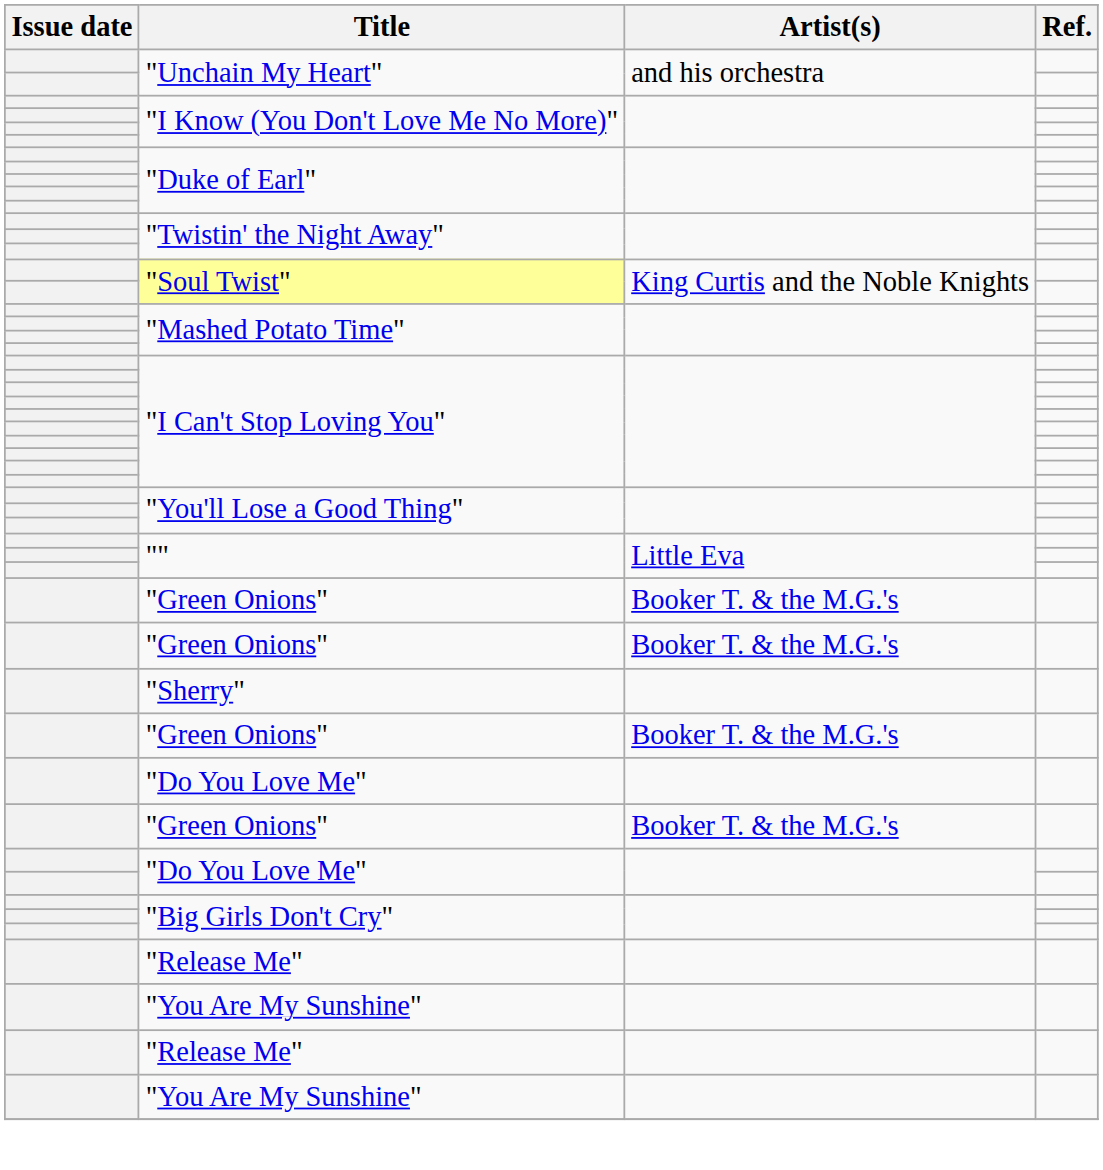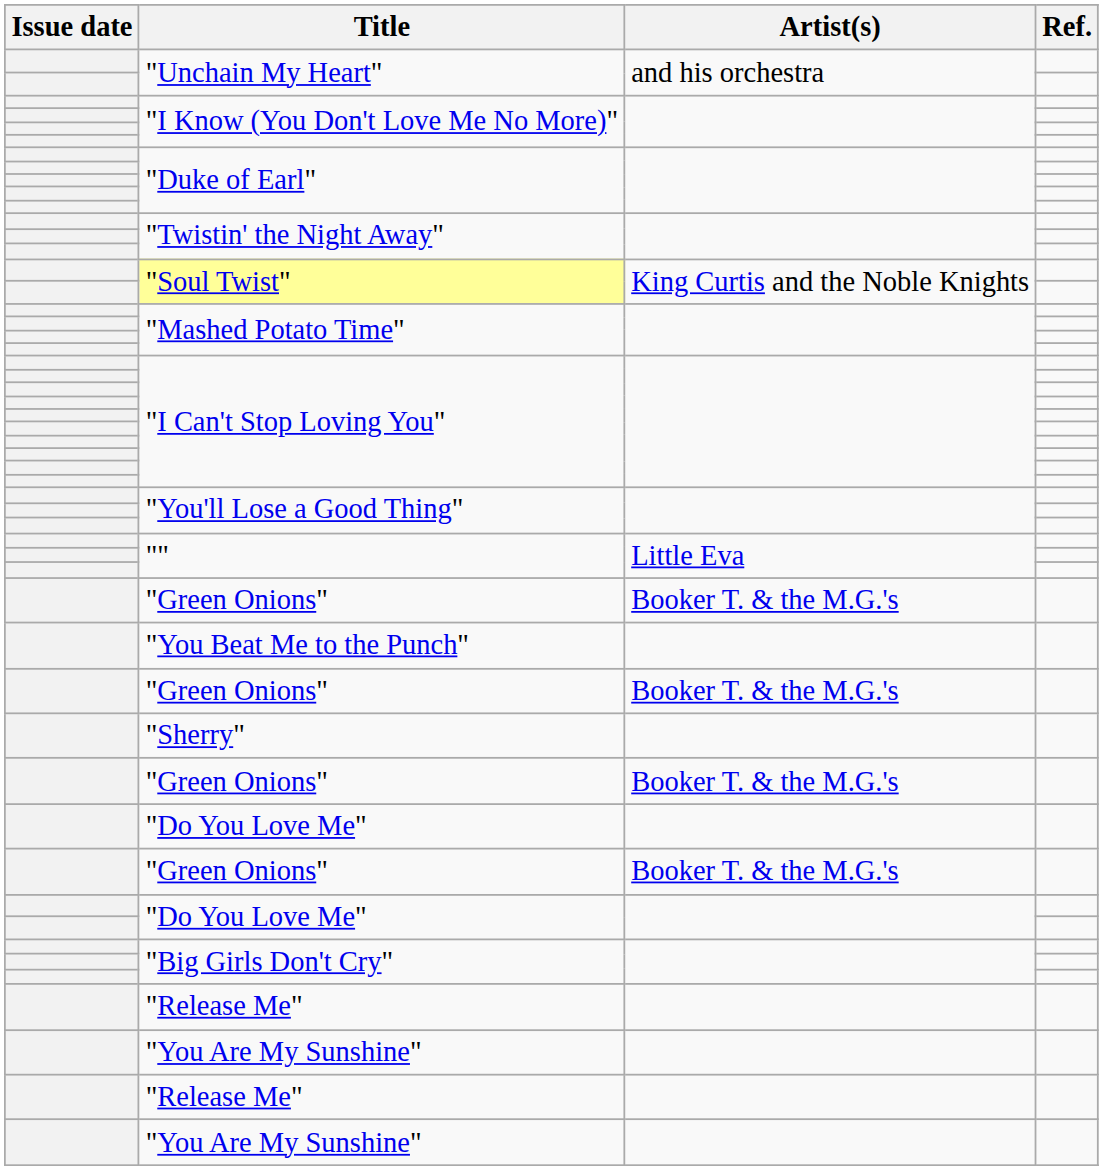+ row: "You Beat Me to the Punch"
